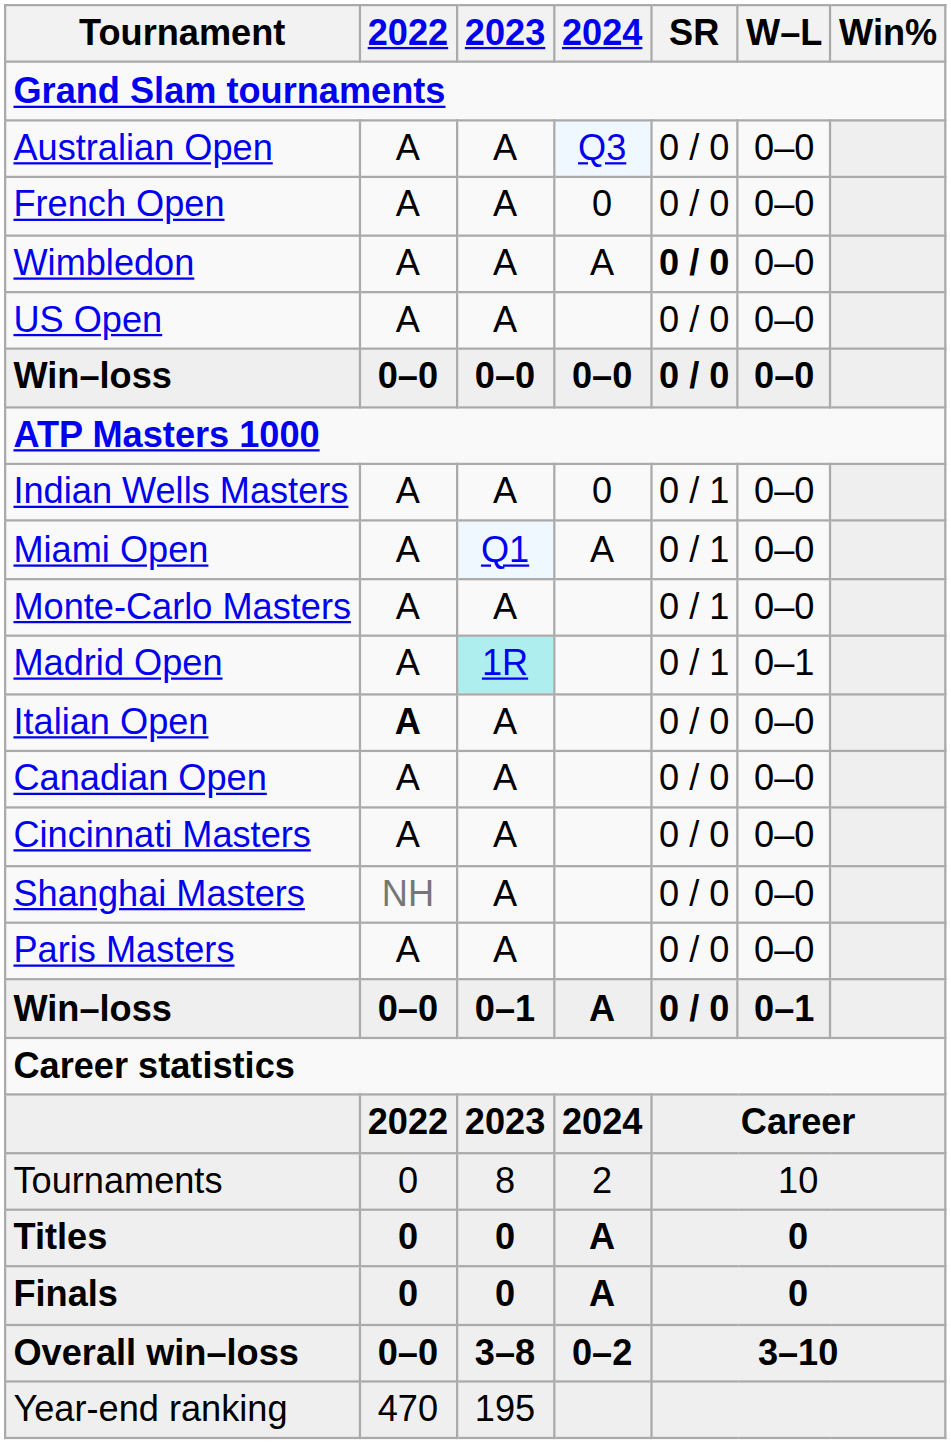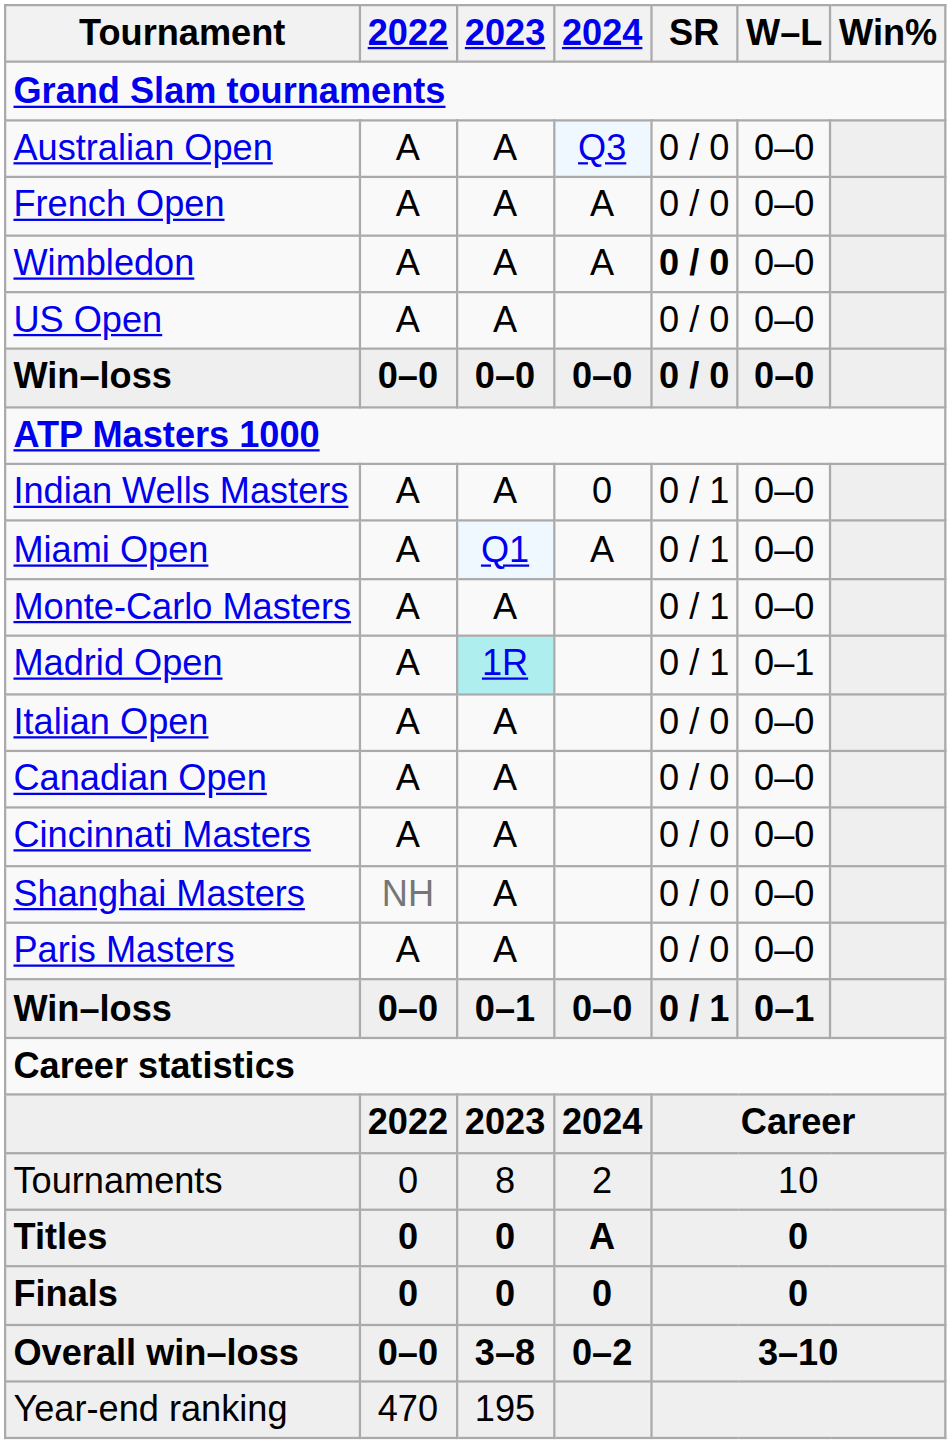French Open | 2024: 0 -> A
Italian Open | 2022: bold -> normal
Win–loss / 0–1 | 2024: A -> 0–0
Win–loss / 0–1 | SR: 0 / 0 -> 0 / 1
Finals | 2024: A -> 0
